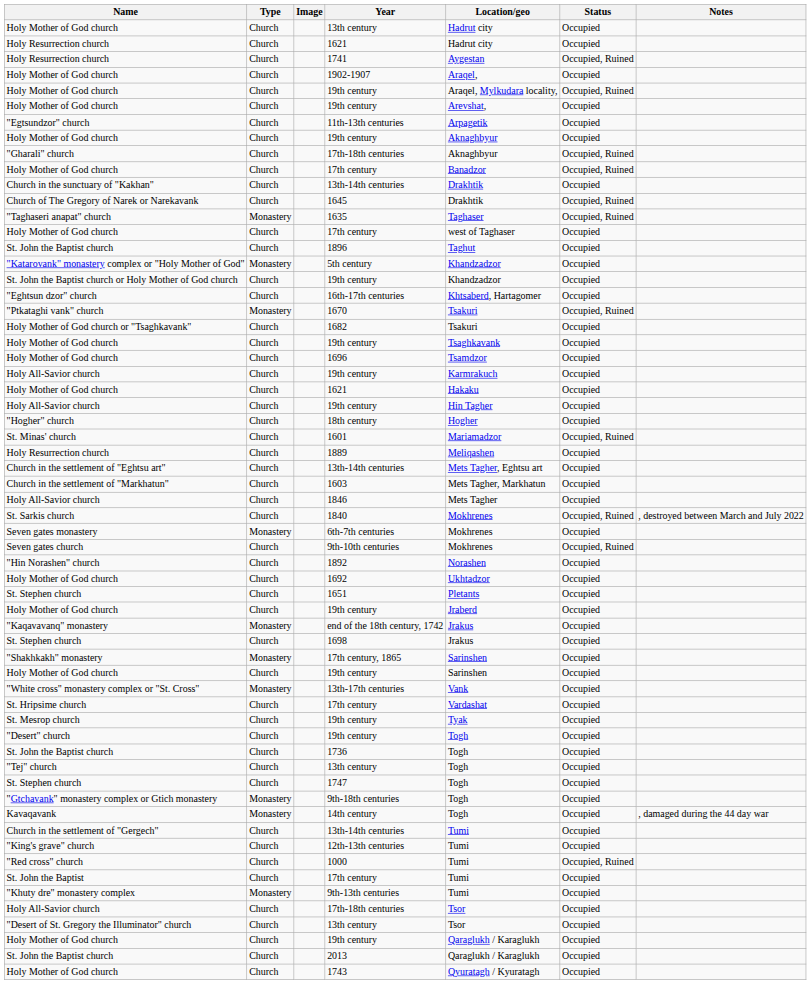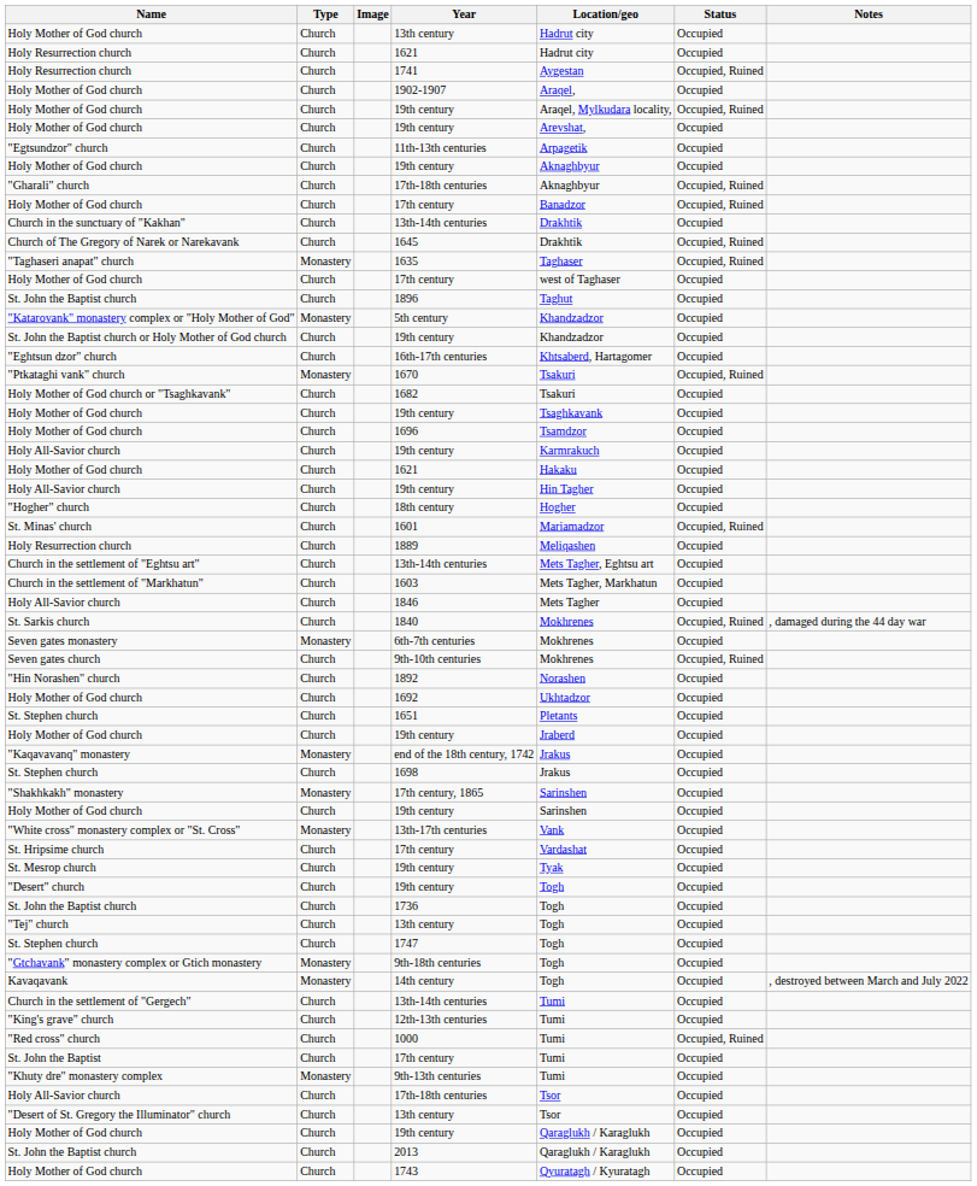1840 | Notes: , destroyed between March and July 2022 -> , damaged during the 44 day war
14th century | Notes: , damaged during the 44 day war -> , destroyed between March and July 2022
